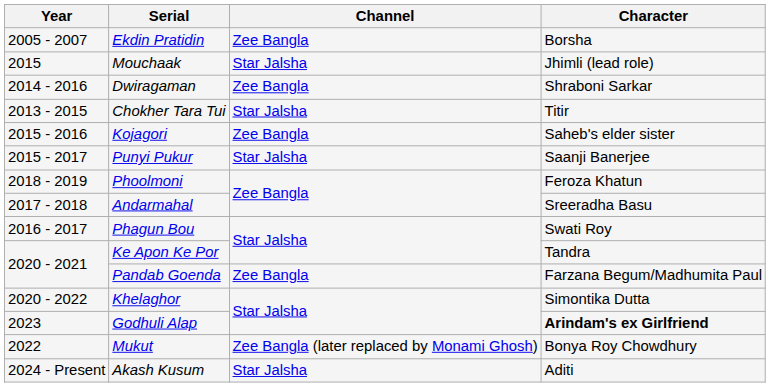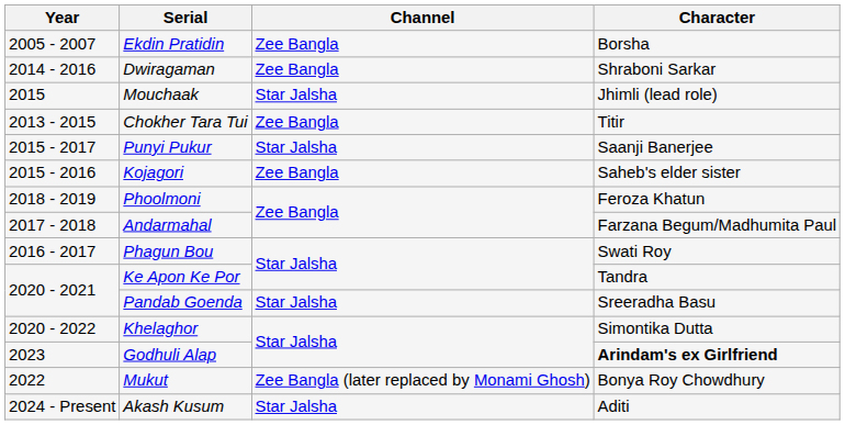rows swapped: Mouchaak <-> Dwiragaman
Chokher Tara Tui | Channel: Star Jalsha -> Zee Bangla
rows swapped: Kojagori <-> Punyi Pukur
Andarmahal | Character: Sreeradha Basu -> Farzana Begum/Madhumita Paul
Pandab Goenda | Channel: Zee Bangla -> Star Jalsha
Pandab Goenda | Character: Farzana Begum/Madhumita Paul -> Sreeradha Basu
